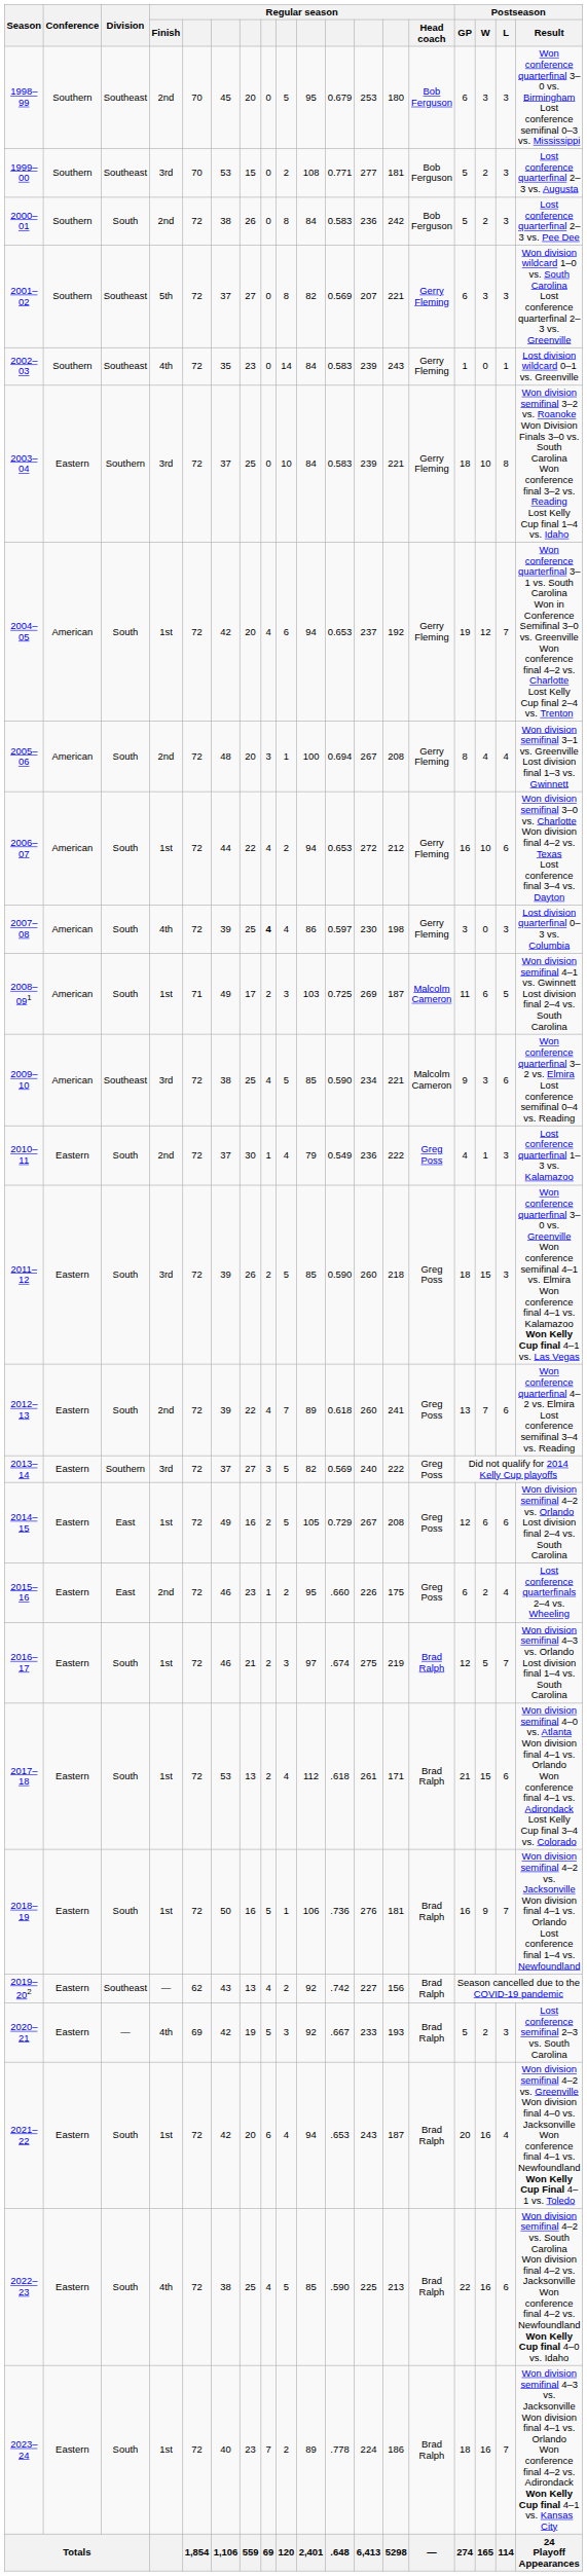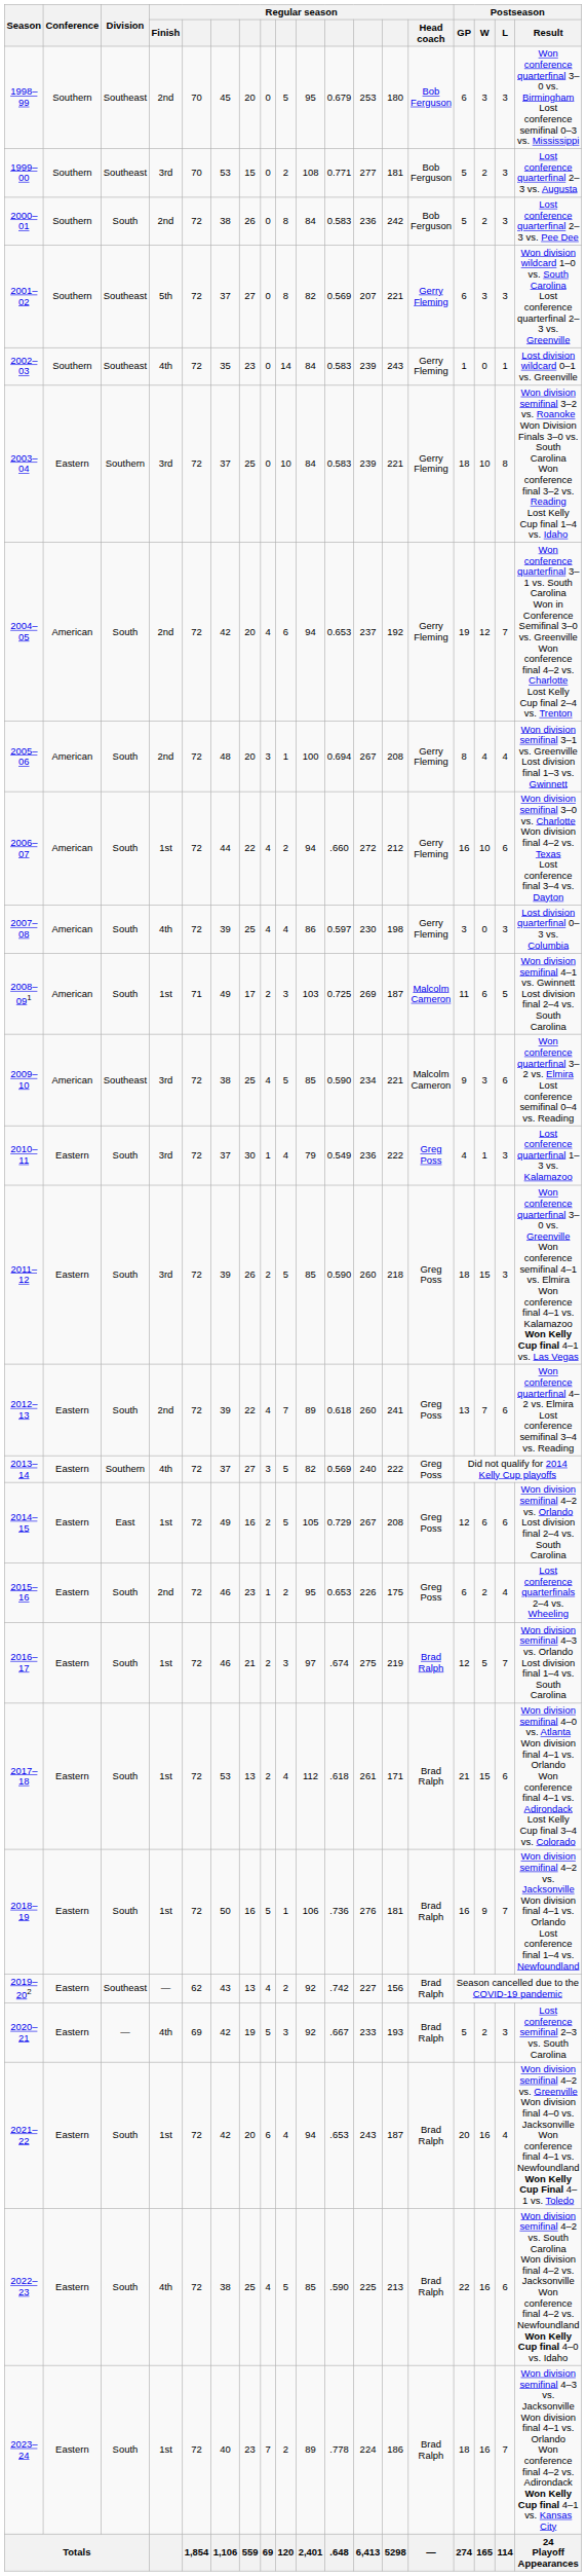2004–05 | Regular season / Finish: 1st -> 2nd
2006–07 | column 11: 0.653 -> .660
2007–08 | column 8: bold -> normal
2010–11 | Regular season / Finish: 2nd -> 3rd
2013–14 | Regular season / Finish: 3rd -> 4th
2015–16 | Division: East -> South
2015–16 | column 11: .660 -> 0.653
